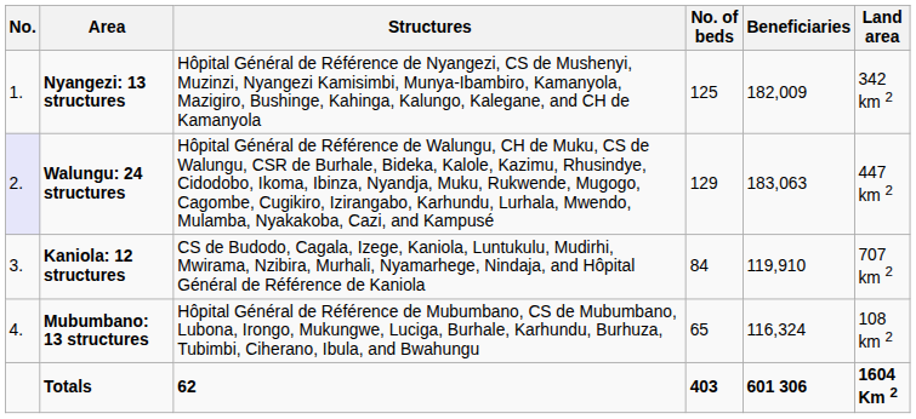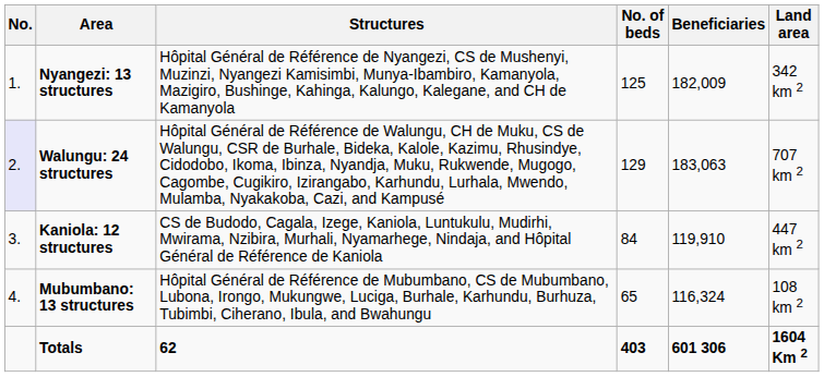Walungu: 24 structures | Land area: 447 km 2 -> 707 km 2
Kaniola: 12 structures | Land area: 707 km 2 -> 447 km 2
